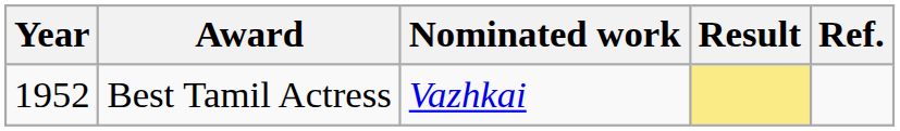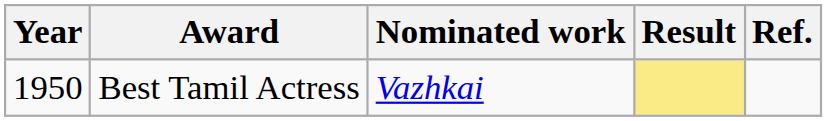Best Tamil Actress | Year: 1952 -> 1950
